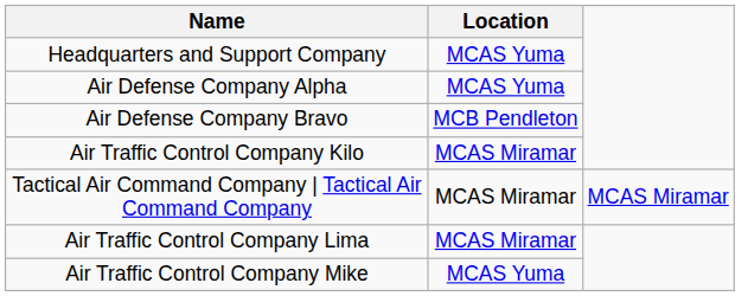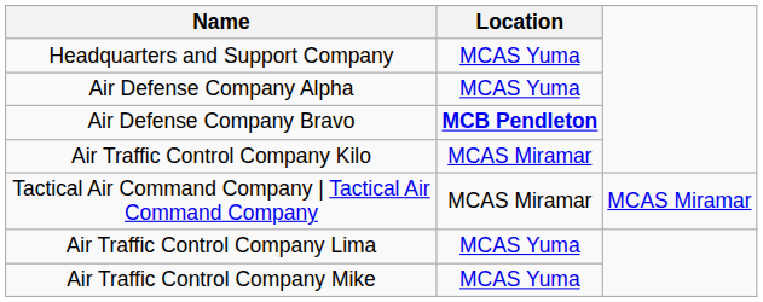Air Defense Company Bravo | Location: normal -> bold
Air Traffic Control Company Lima | Location: MCAS Miramar -> MCAS Yuma
